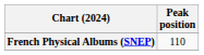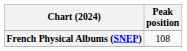French Physical Albums (SNEP) | Peak position: 110 -> 108
